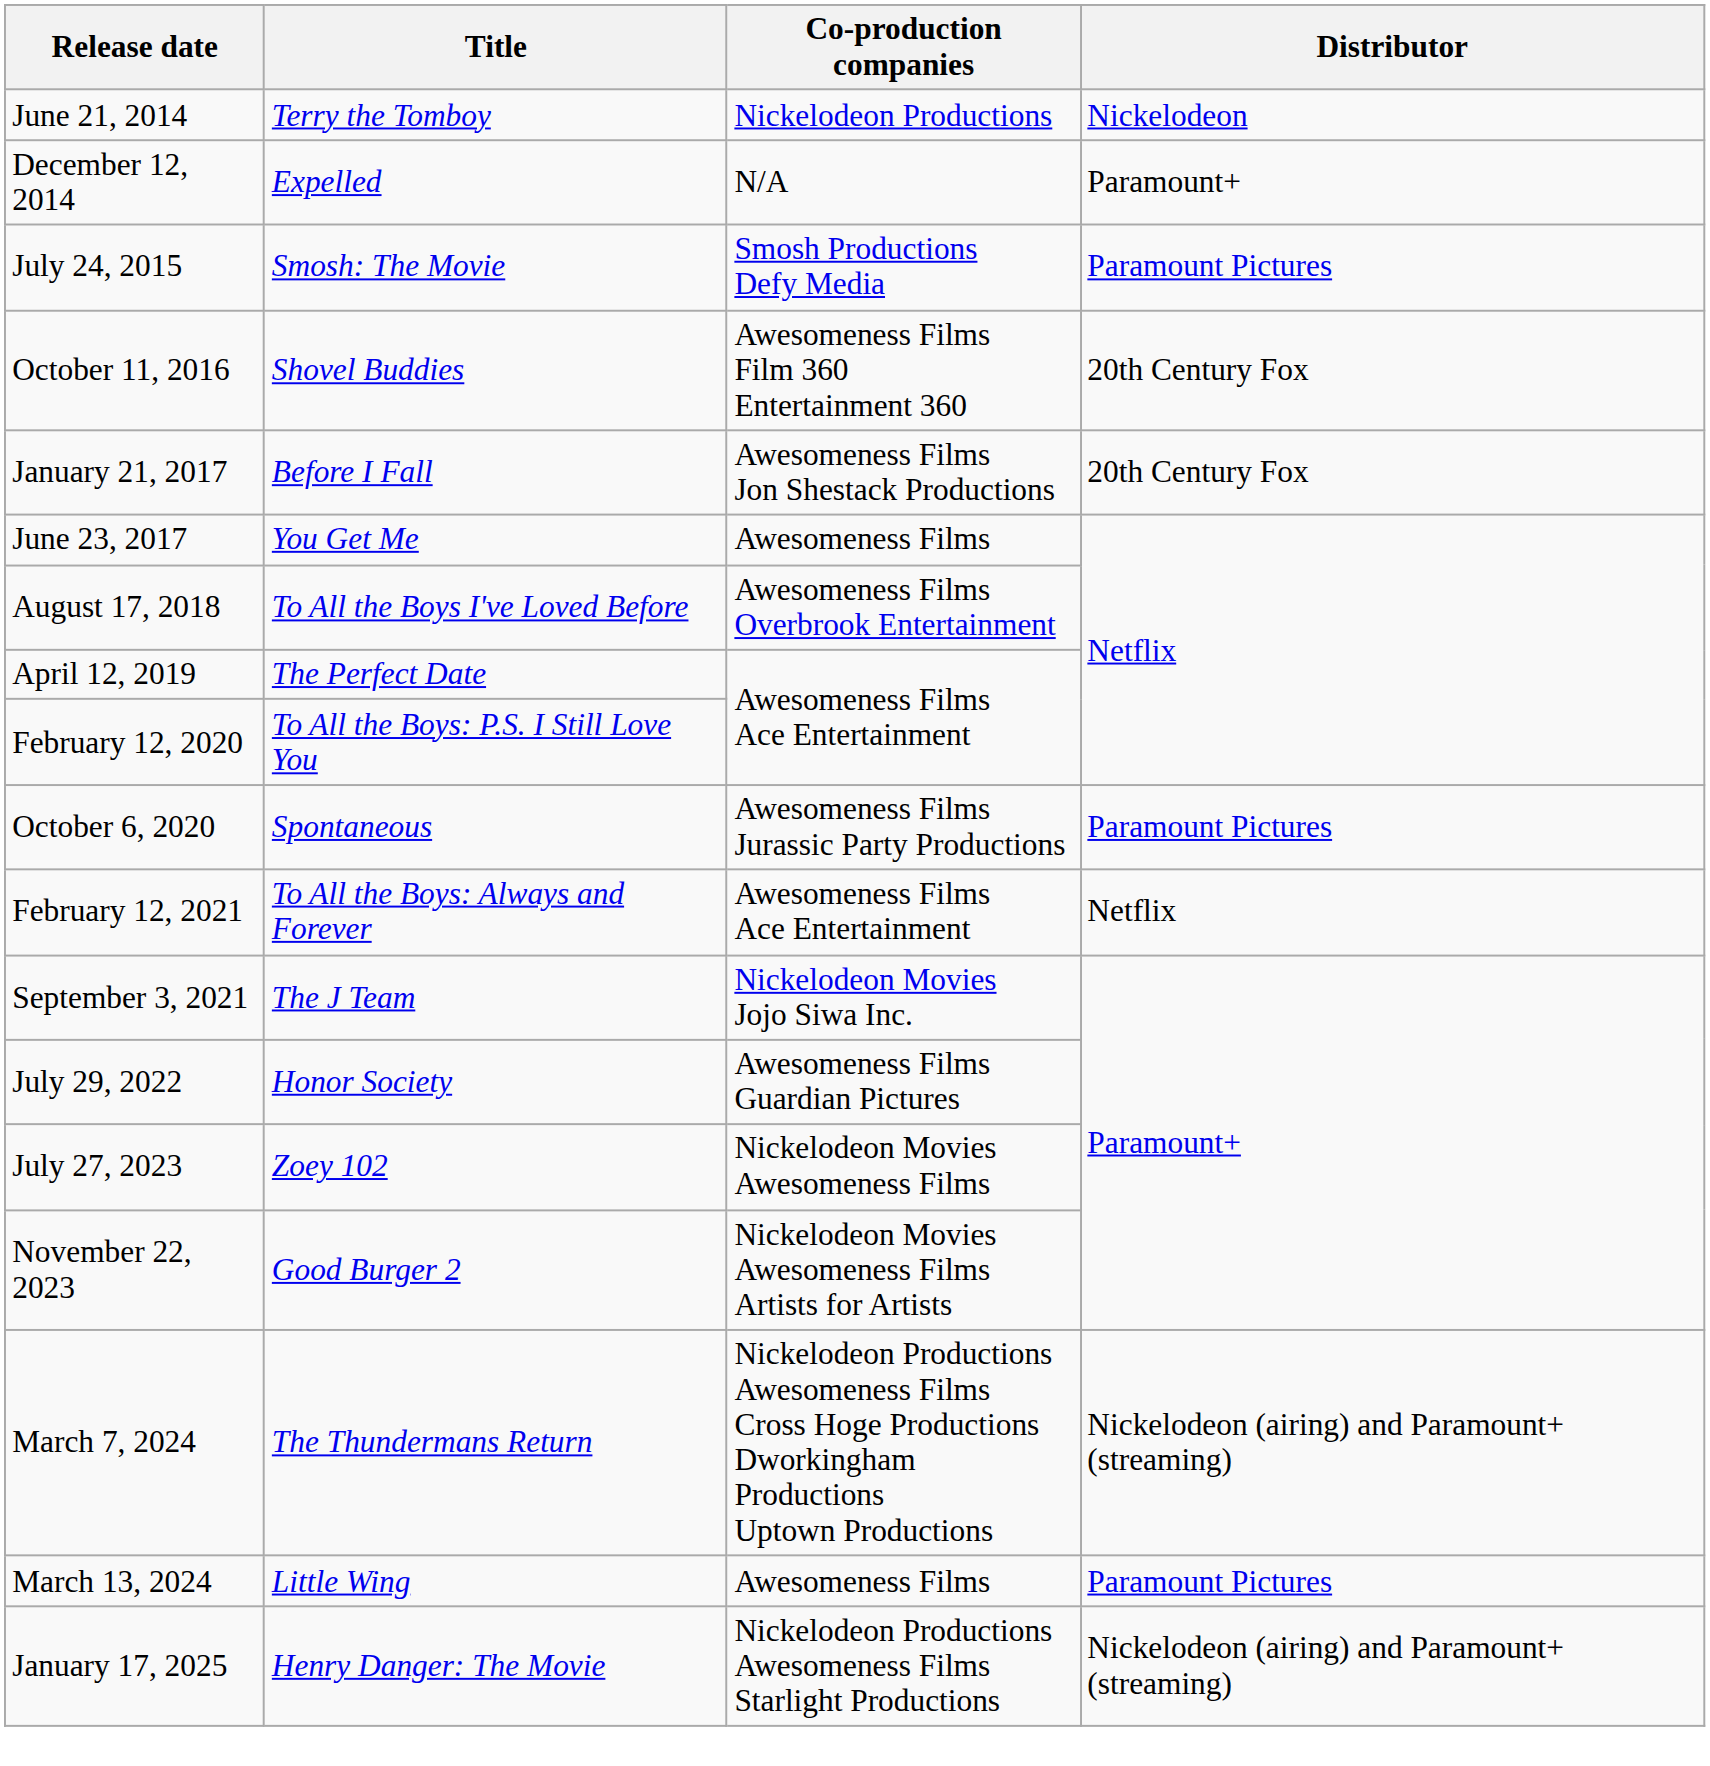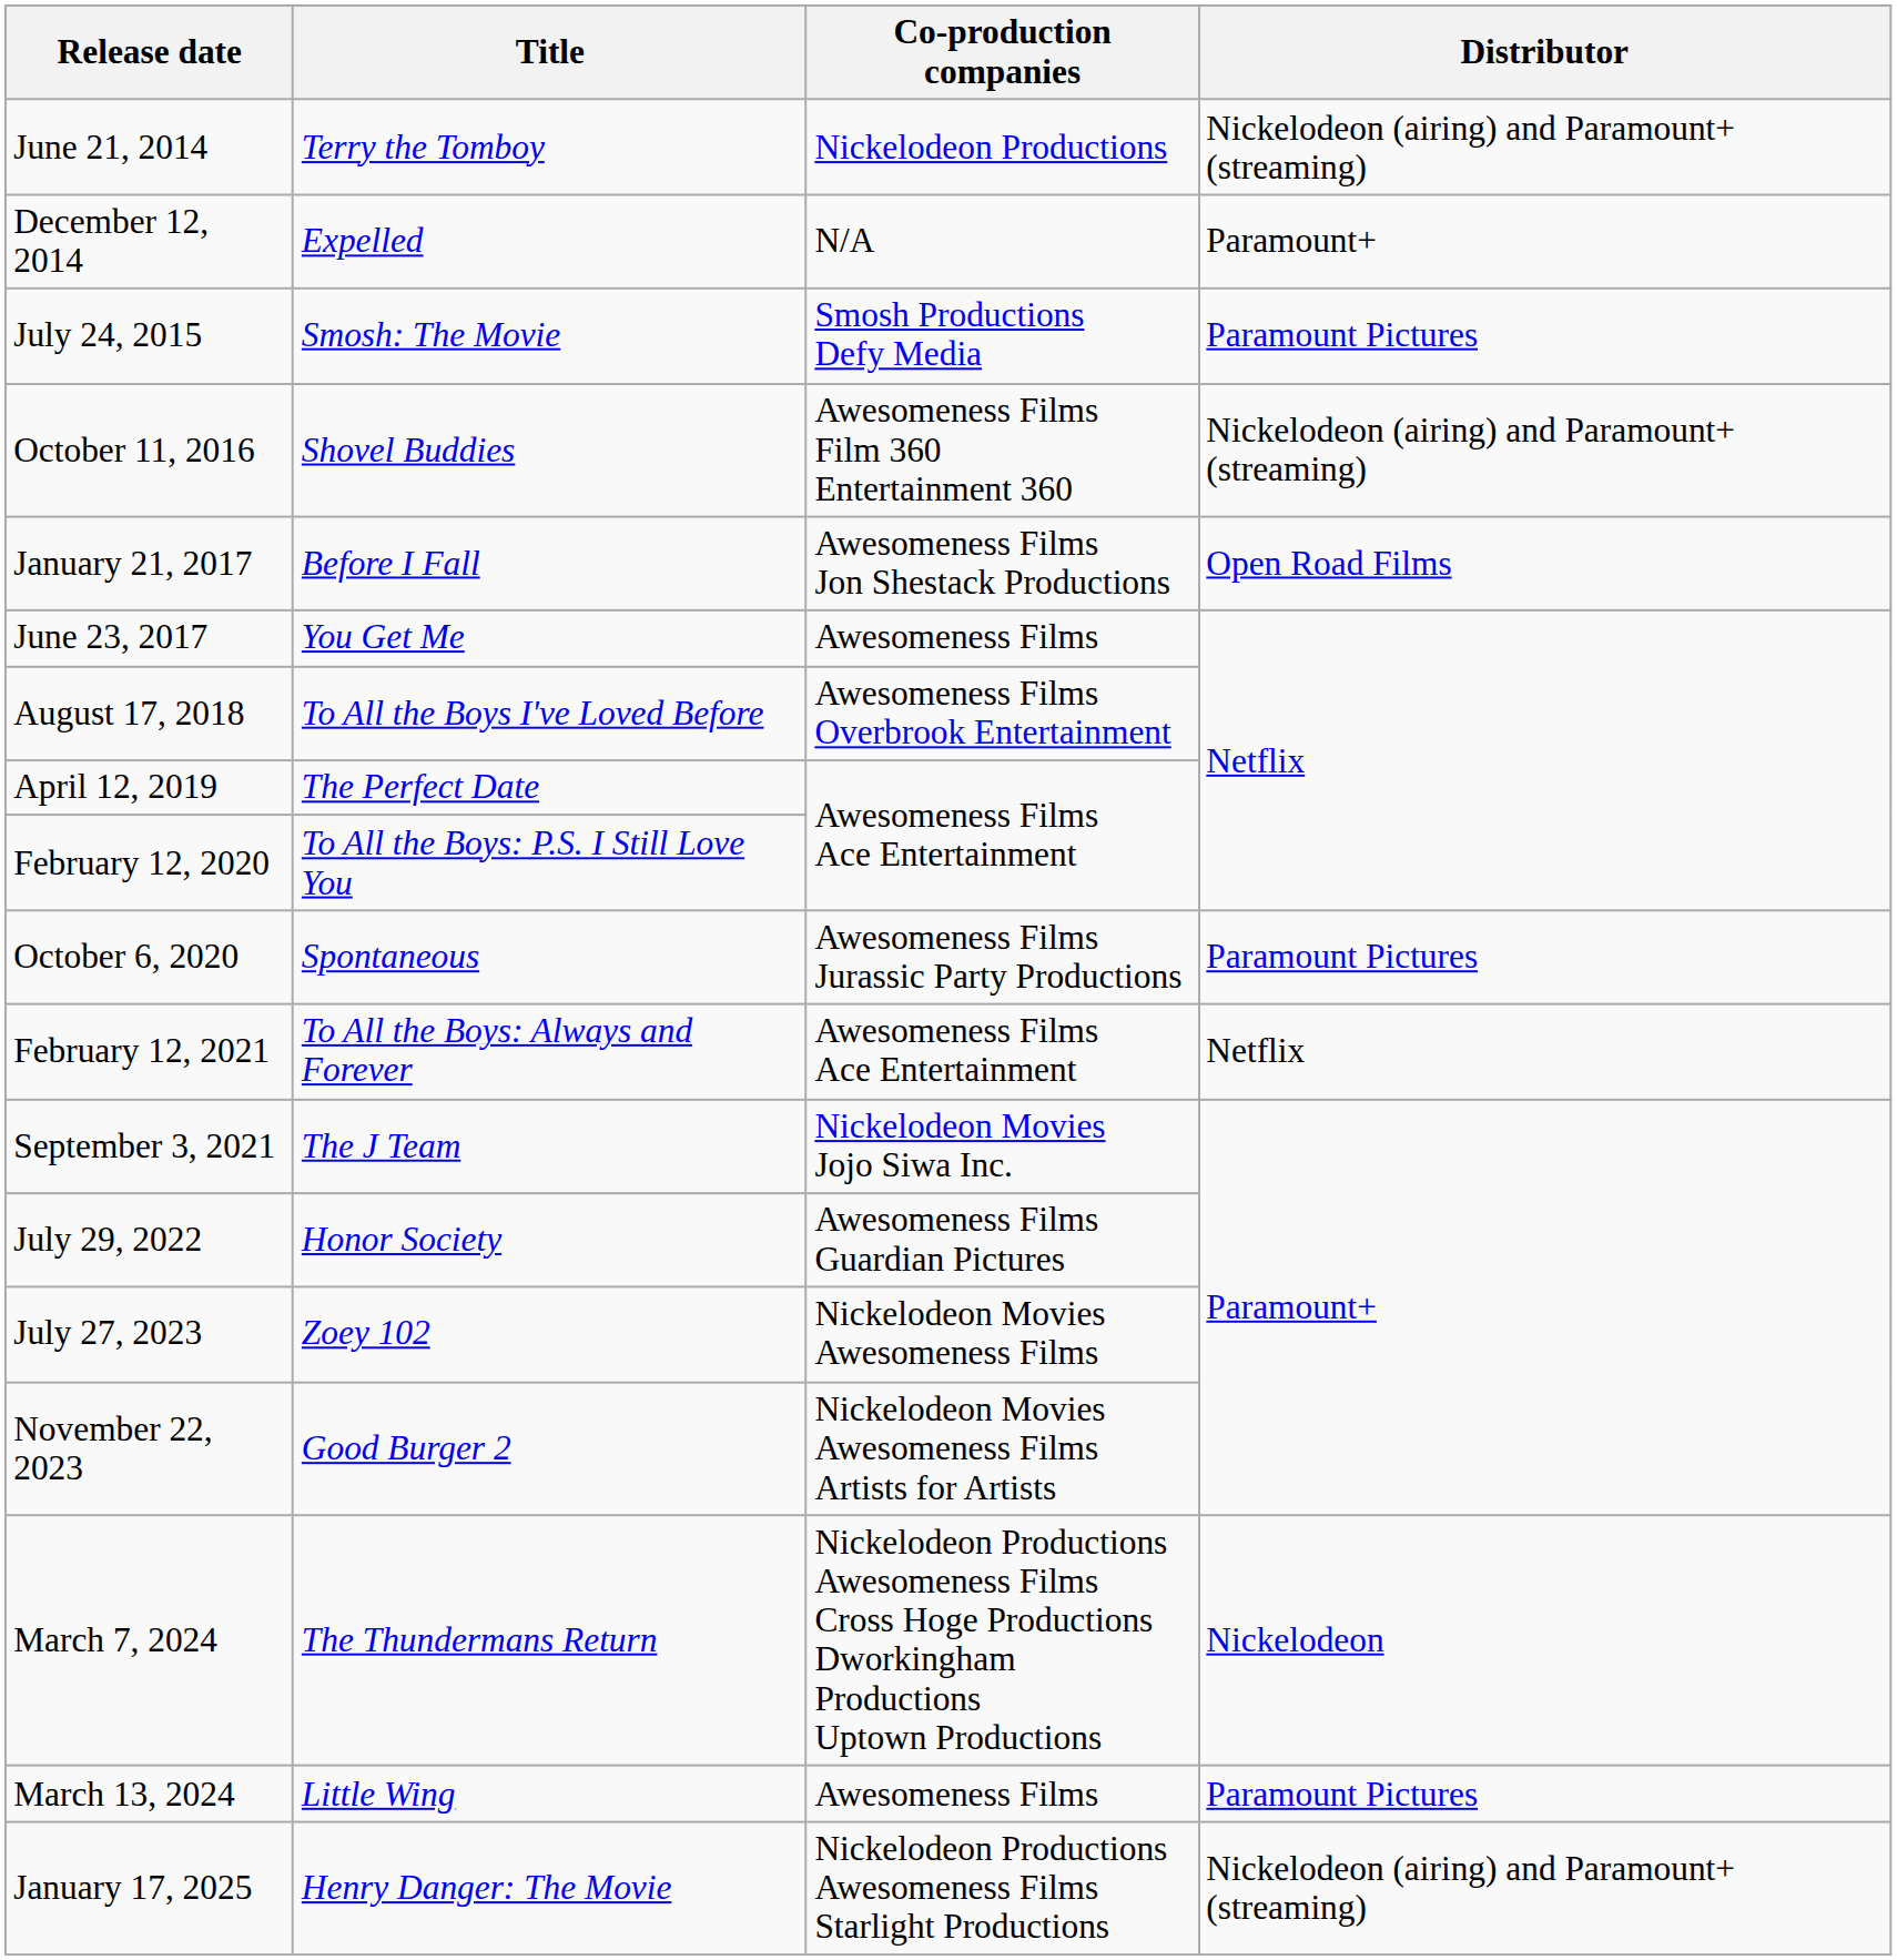June 21, 2014 | Distributor: Nickelodeon -> Nickelodeon (airing) and Paramount+ (streaming)
October 11, 2016 | Distributor: 20th Century Fox -> Nickelodeon (airing) and Paramount+ (streaming)
January 21, 2017 | Distributor: 20th Century Fox -> Open Road Films
March 7, 2024 | Distributor: Nickelodeon (airing) and Paramount+ (streaming) -> Nickelodeon
